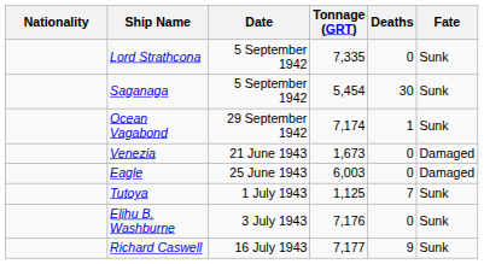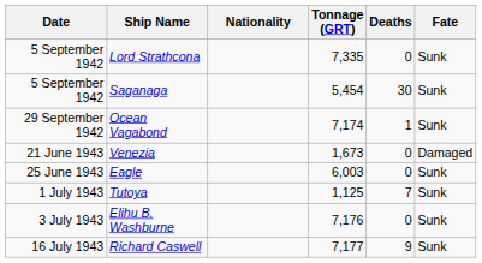columns swapped: Date <-> Nationality
Eagle | Fate: Damaged -> Sunk
